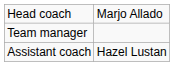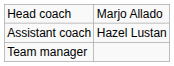rows swapped: Assistant coach <-> Team manager
